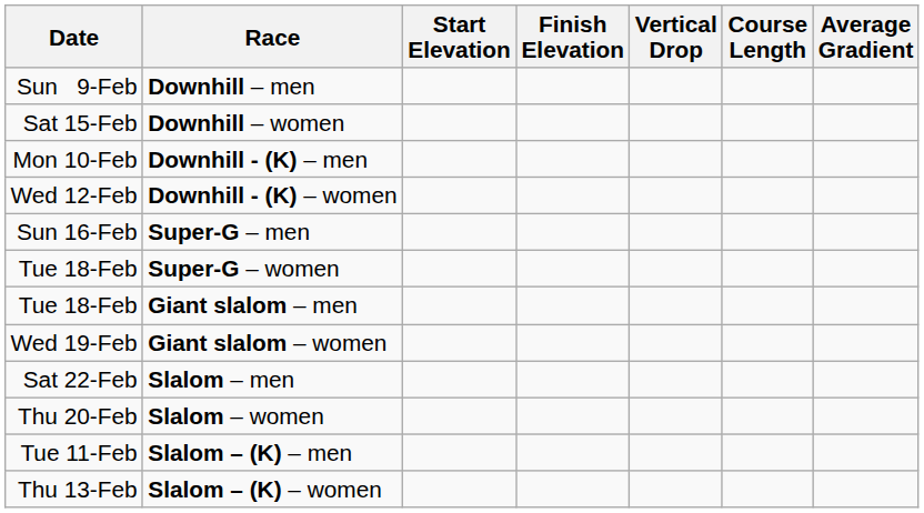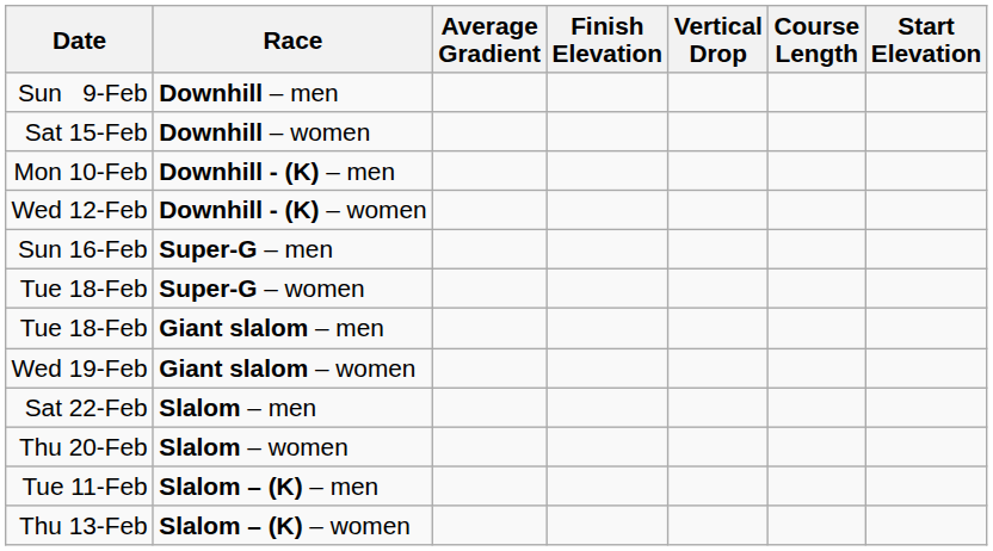columns swapped: Start Elevation <-> Average Gradient
